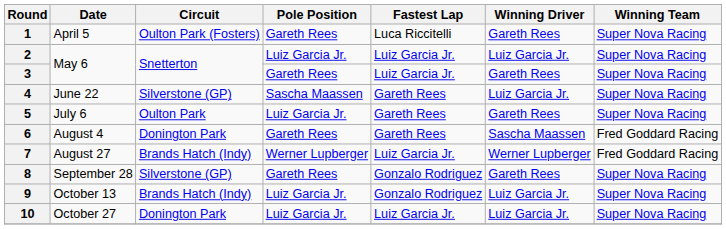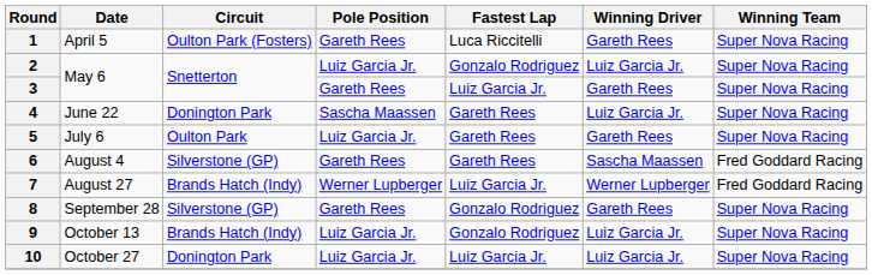2 | Fastest Lap: Luiz Garcia Jr. -> Gonzalo Rodriguez
4 | Circuit: Silverstone (GP) -> Donington Park
6 | Circuit: Donington Park -> Silverstone (GP)
